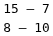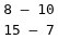rows swapped: 8 – 10 <-> 15 – 7
